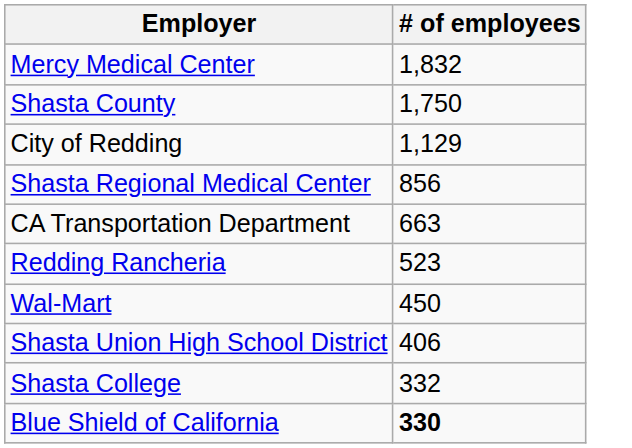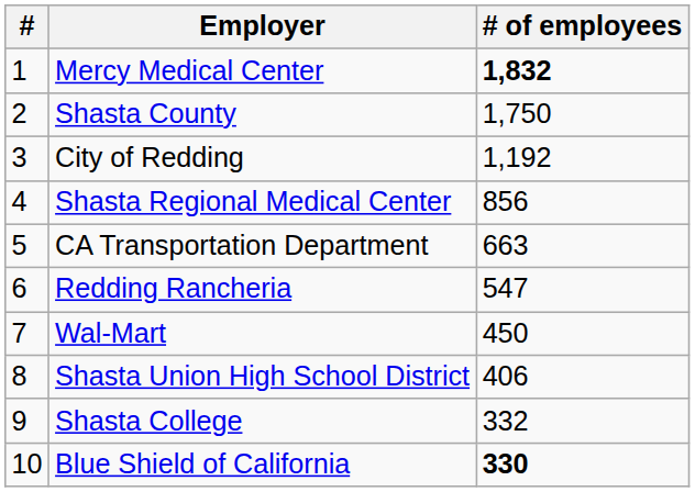+ column: # | 1 | 2 | 3 | 4 | 5 | 6 | 7 | 8 | 9 | 10
Mercy Medical Center | # of employees: normal -> bold
City of Redding | # of employees: 1,129 -> 1,192
Redding Rancheria | # of employees: 523 -> 547
